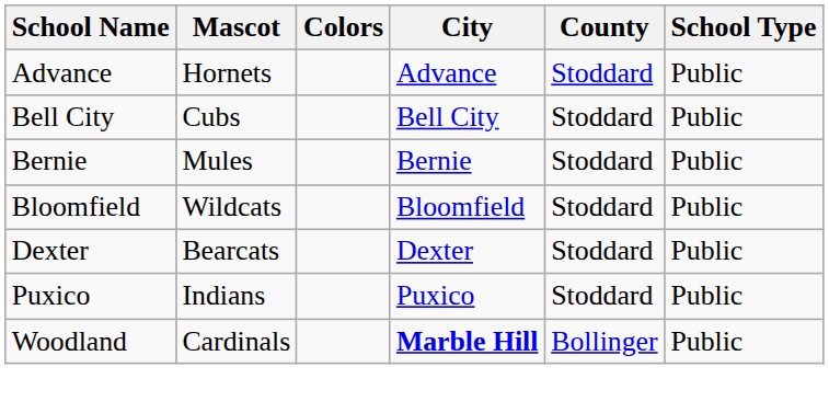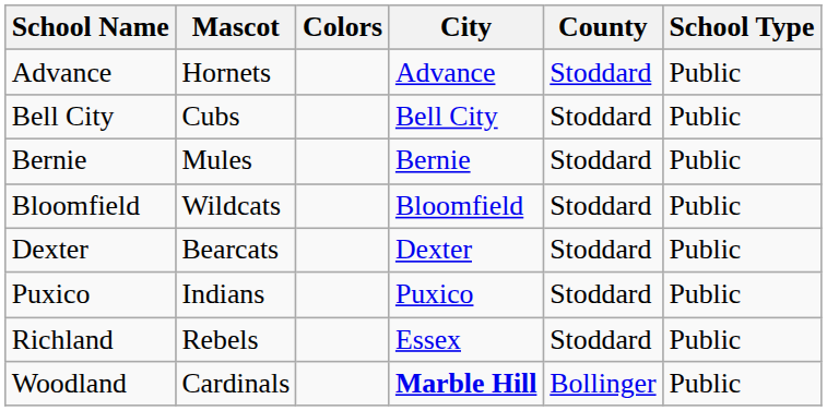+ row: Richland | Rebels | Essex | Stoddard | Public
